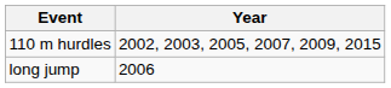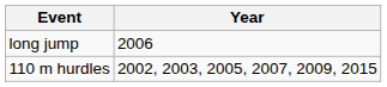rows swapped: 110 m hurdles <-> long jump
